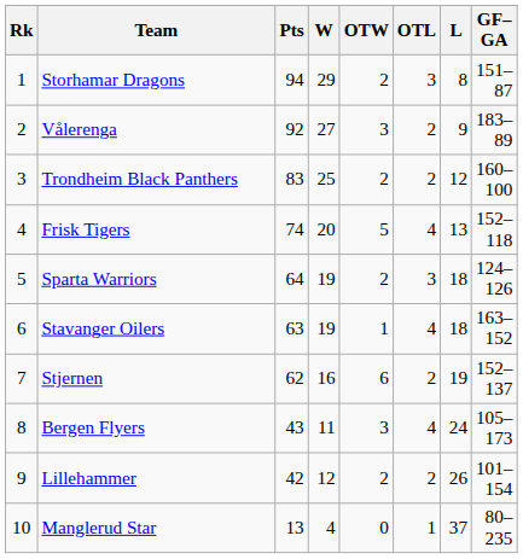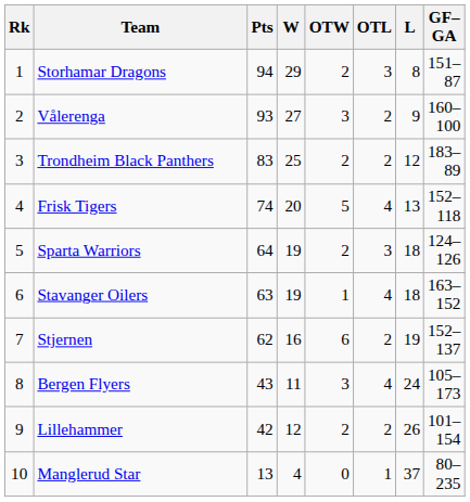Vålerenga | Pts: 92 -> 93
Vålerenga | GF–GA: 183–89 -> 160–100
Trondheim Black Panthers | GF–GA: 160–100 -> 183–89
